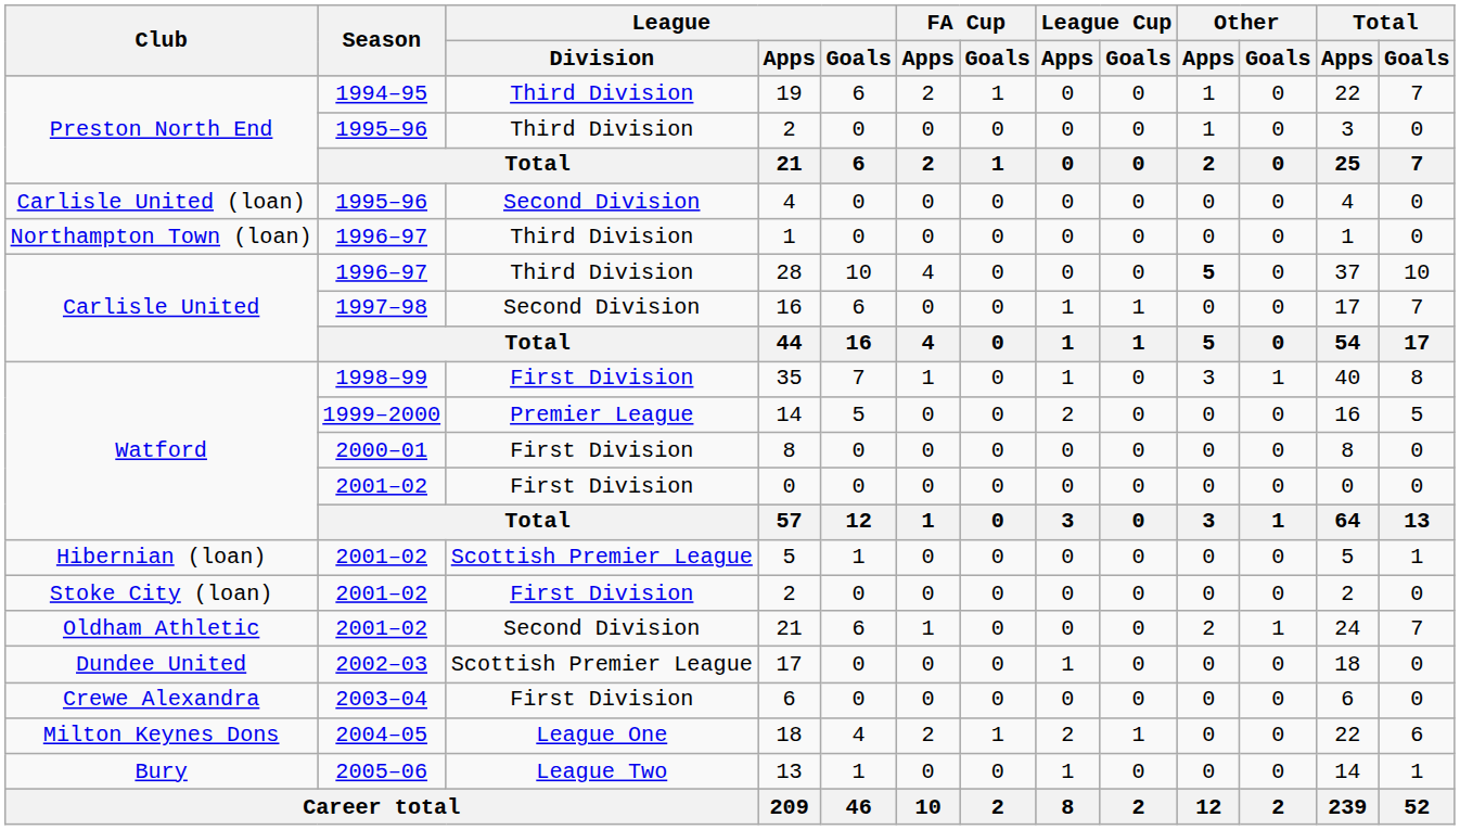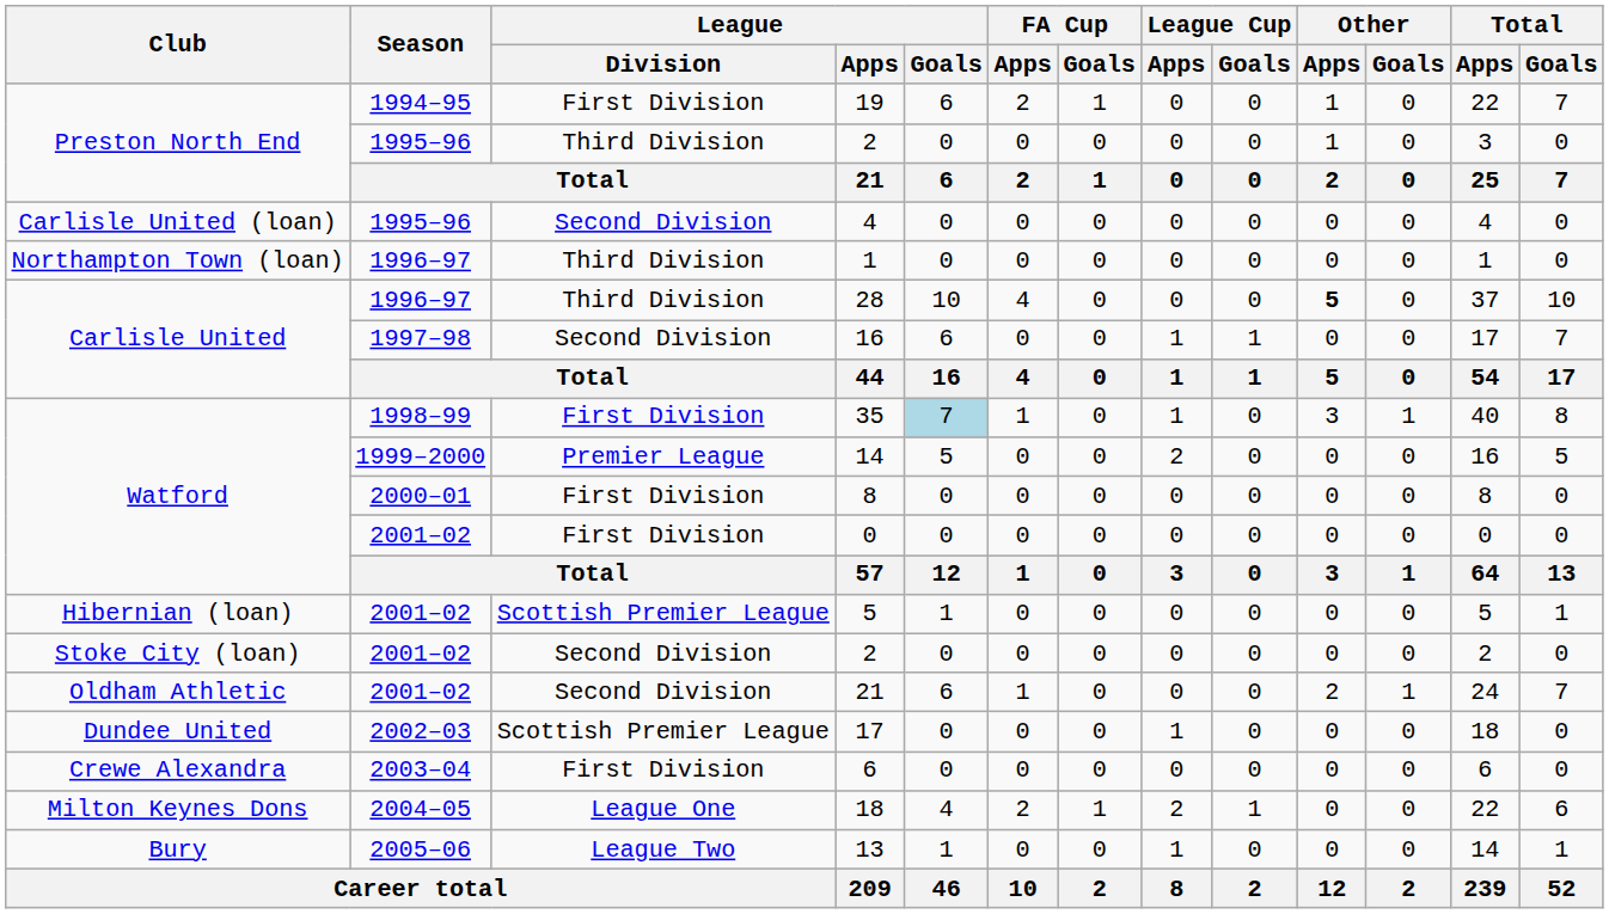19 | League / Division: Third Division -> First Division
35 | League / Goals: no background -> lightblue background
Stoke City (loan) / 2 | League / Division: First Division -> Second Division
